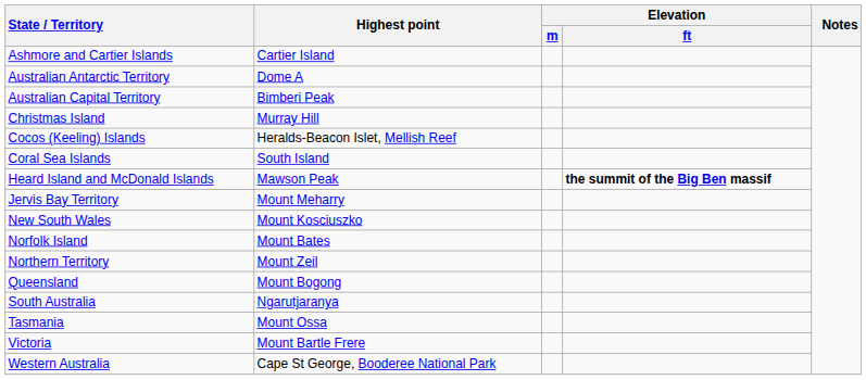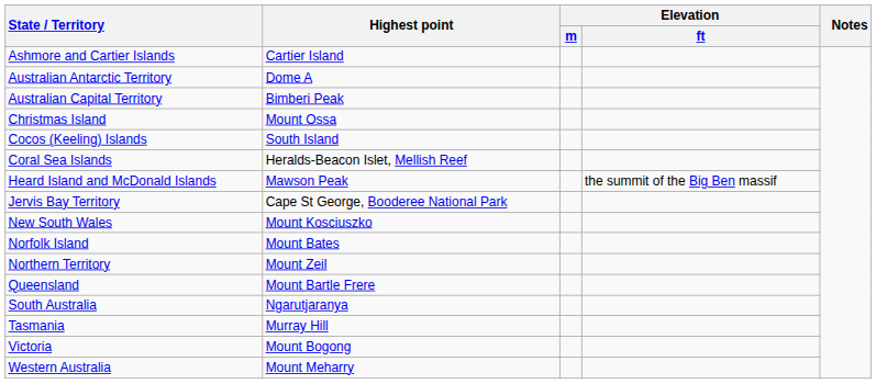Christmas Island | Highest point: Murray Hill -> Mount Ossa
Cocos (Keeling) Islands | Highest point: Heralds-Beacon Islet, Mellish Reef -> South Island
Coral Sea Islands | Highest point: South Island -> Heralds-Beacon Islet, Mellish Reef
Heard Island and McDonald Islands | Elevation / ft: bold -> normal
Jervis Bay Territory | Highest point: Mount Meharry -> Cape St George, Booderee National Park
Queensland | Highest point: Mount Bogong -> Mount Bartle Frere
Tasmania | Highest point: Mount Ossa -> Murray Hill
Victoria | Highest point: Mount Bartle Frere -> Mount Bogong
Western Australia | Highest point: Cape St George, Booderee National Park -> Mount Meharry
